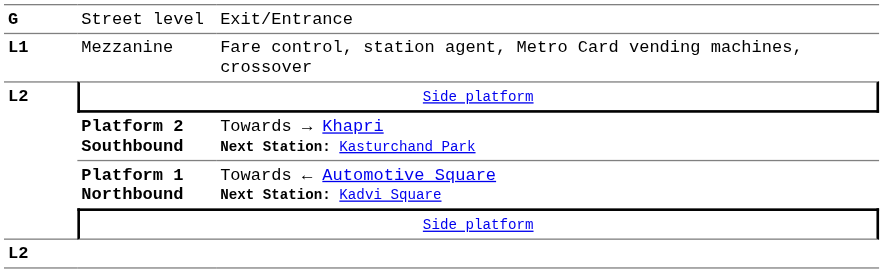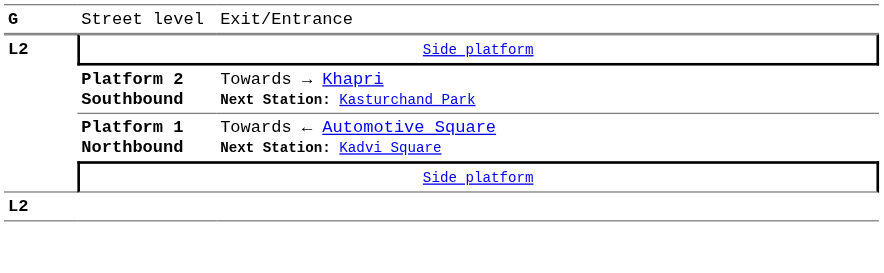- row: L1 | Mezzanine | Fare control, station agent, Metro Card vending machines, crossover
